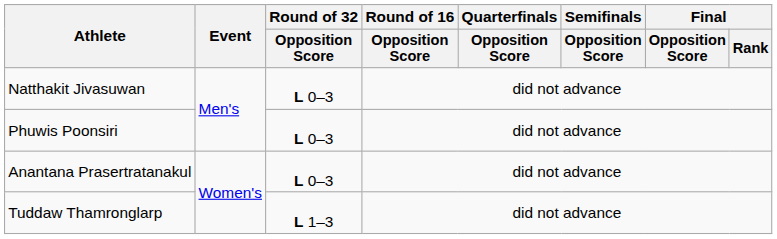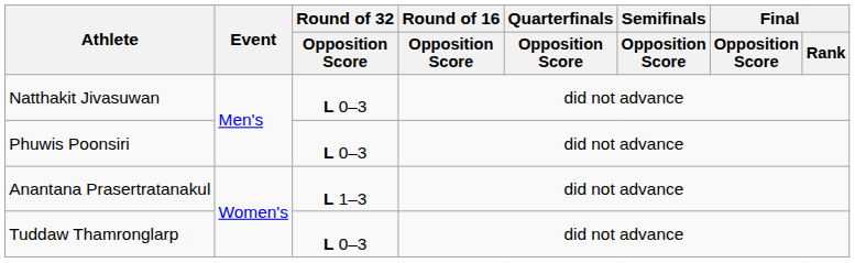Anantana Prasertratanakul | Round of 32 / Opposition Score: L 0–3 -> L 1–3
Tuddaw Thamronglarp | Round of 32 / Opposition Score: L 1–3 -> L 0–3
